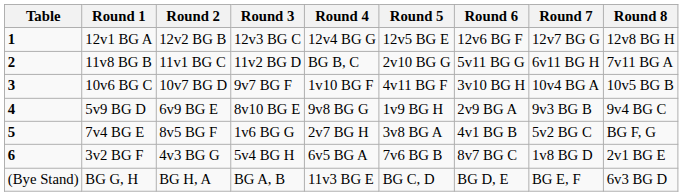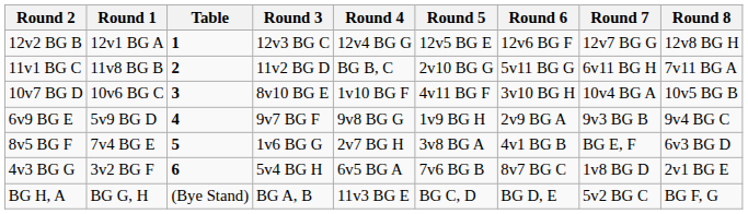columns swapped: Table <-> Round 2
10v6 BG C | Round 3: 9v7 BG F -> 8v10 BG E
5v9 BG D | Round 3: 8v10 BG E -> 9v7 BG F
7v4 BG E | Round 7: 5v2 BG C -> BG E, F
7v4 BG E | Round 8: BG F, G -> 6v3 BG D
BG G, H | Round 7: BG E, F -> 5v2 BG C
BG G, H | Round 8: 6v3 BG D -> BG F, G
